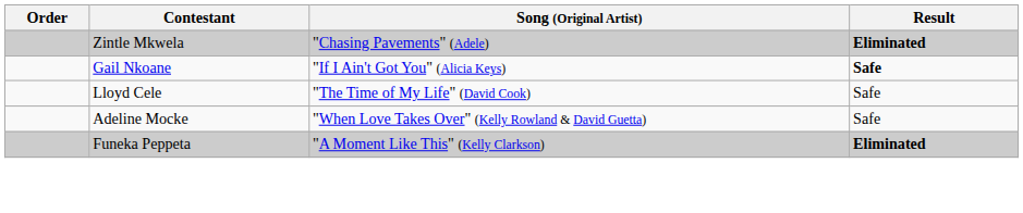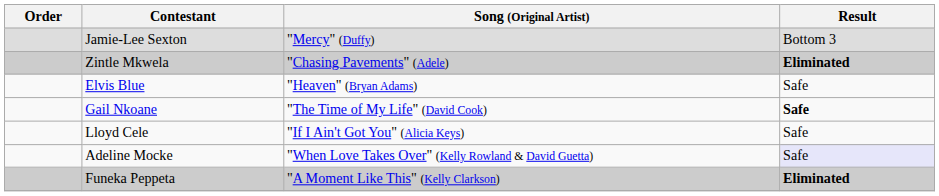+ row: Jamie-Lee Sexton | "Mercy" (Duffy) | Bottom 3
+ row: Elvis Blue | "Heaven" (Bryan Adams) | Safe
Gail Nkoane | Song (Original Artist): "If I Ain't Got You" (Alicia Keys) -> "The Time of My Life" (David Cook)
Lloyd Cele | Song (Original Artist): "The Time of My Life" (David Cook) -> "If I Ain't Got You" (Alicia Keys)
Adeline Mocke | Result: no background -> lavender background
